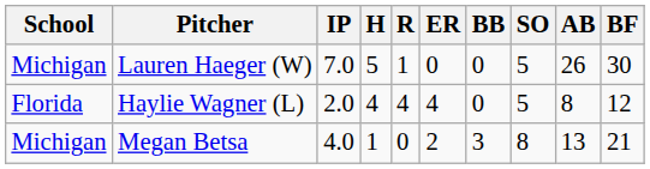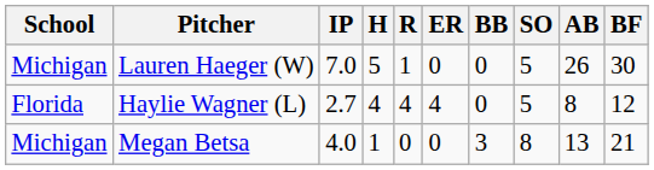Haylie Wagner (L) | IP: 2.0 -> 2.7
Megan Betsa | ER: 2 -> 0
